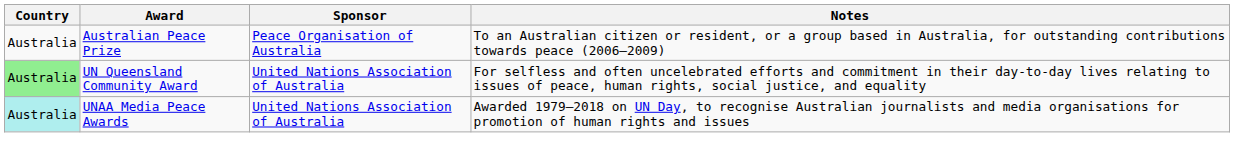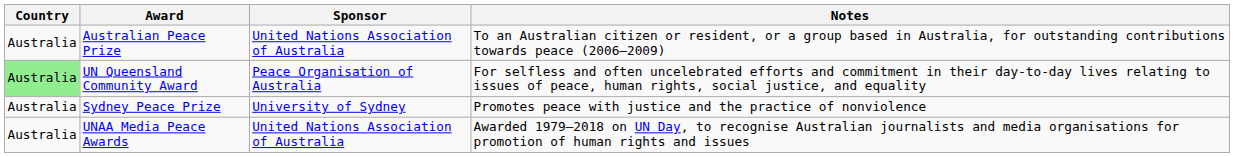Australian Peace Prize | Sponsor: Peace Organisation of Australia -> United Nations Association of Australia
UN Queensland Community Award | Sponsor: United Nations Association of Australia -> Peace Organisation of Australia
+ row: Australia | Sydney Peace Prize | University of Sydney | Promotes peace with justice and the practice of nonviolence
UNAA Media Peace Awards | Country: paleturquoise background -> no background
